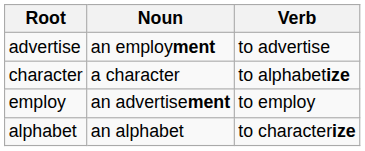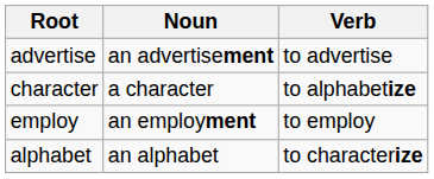advertise | Noun: an employment -> an advertisement
employ | Noun: an advertisement -> an employment
